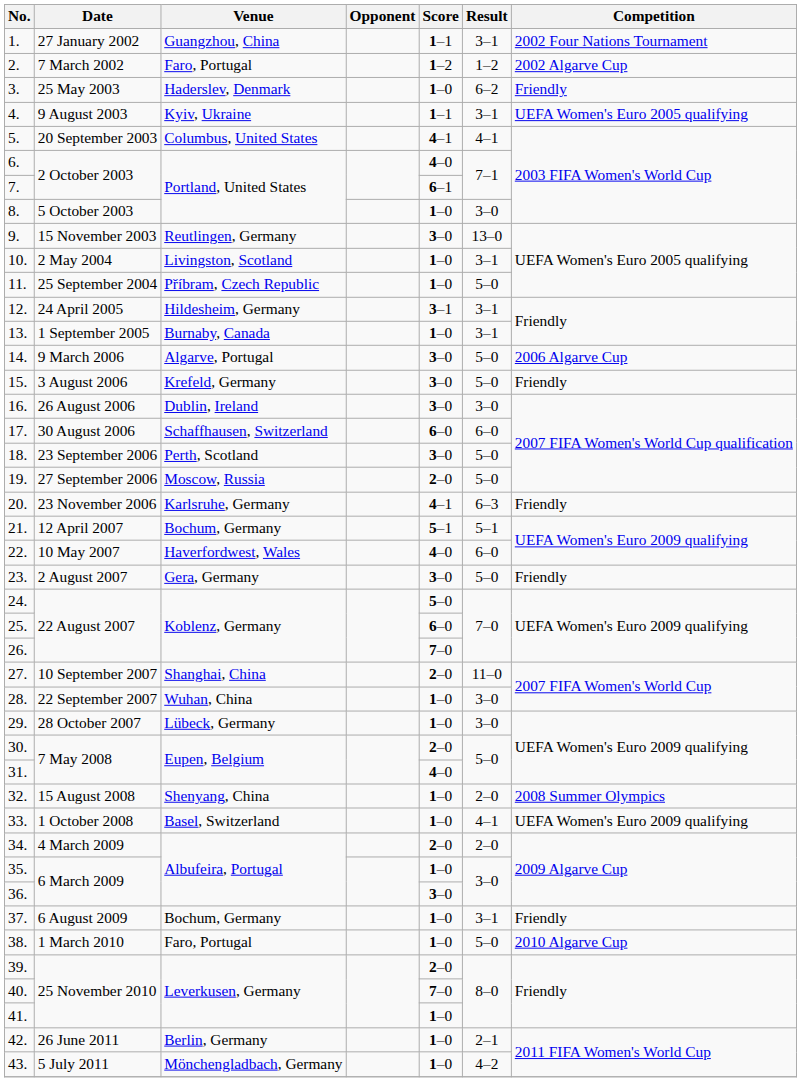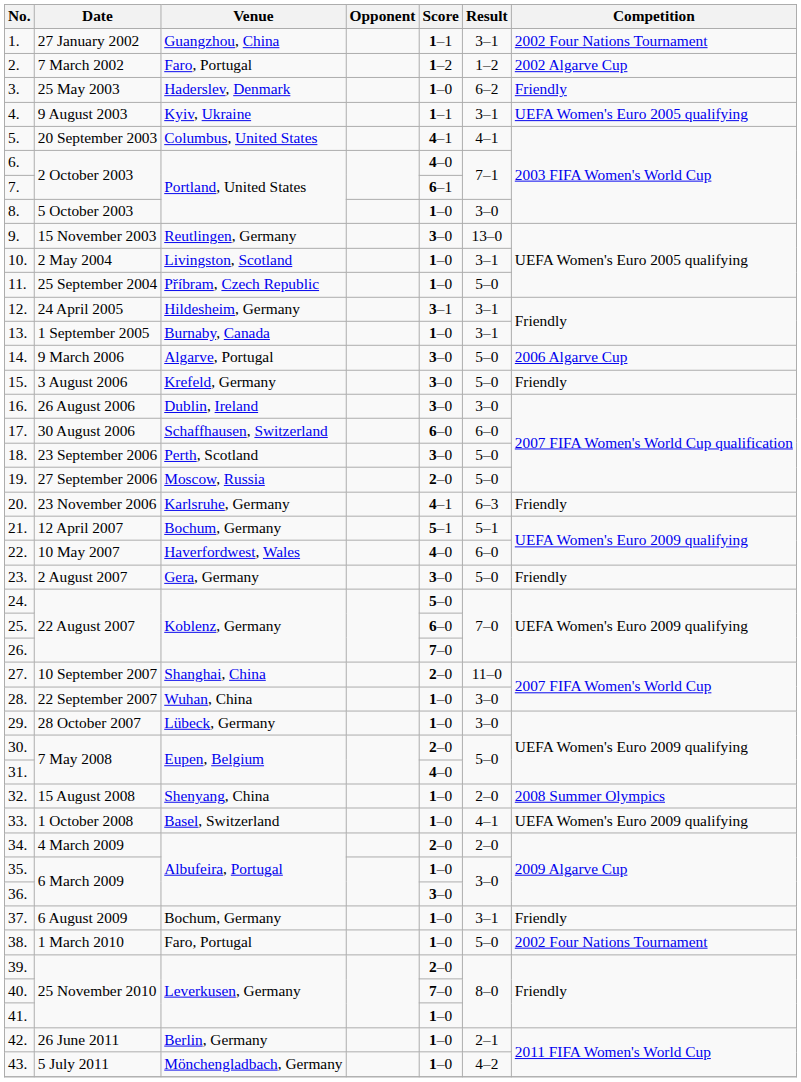38. | Competition: 2010 Algarve Cup -> 2002 Four Nations Tournament
